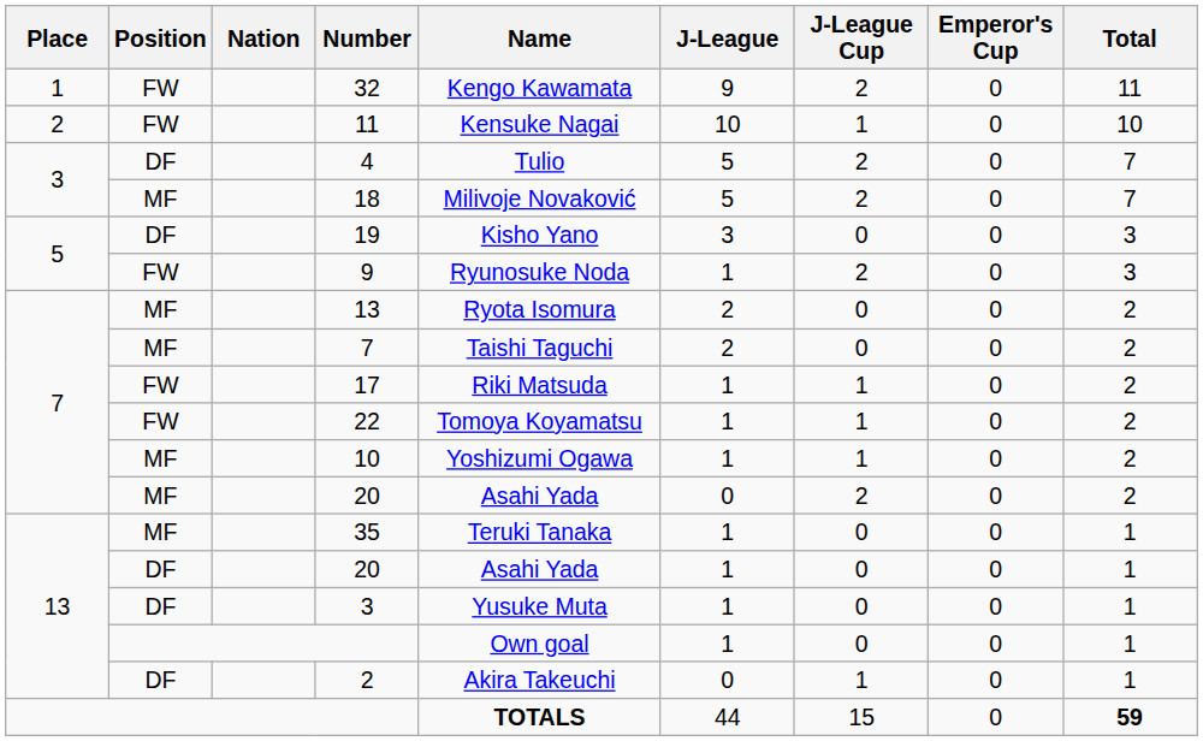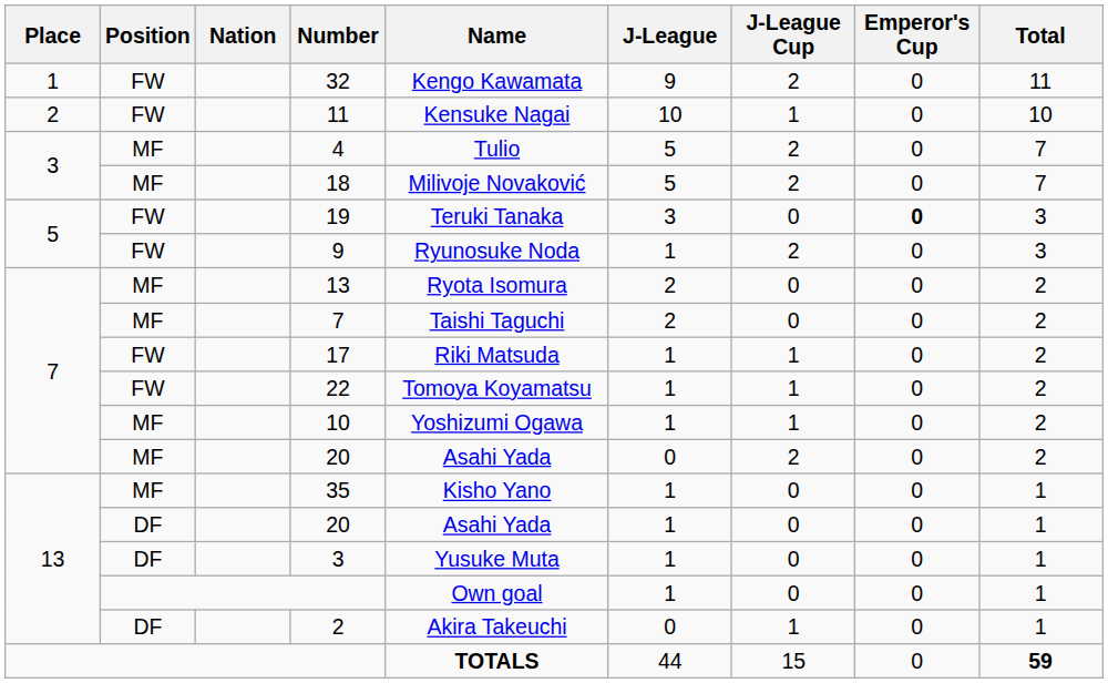4 | Position: DF -> MF
19 | Position: DF -> FW
19 | Name: Kisho Yano -> Teruki Tanaka
19 | Emperor's Cup: normal -> bold
35 | Name: Teruki Tanaka -> Kisho Yano
